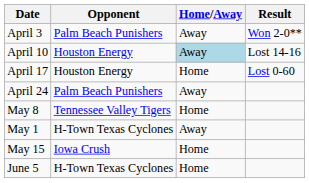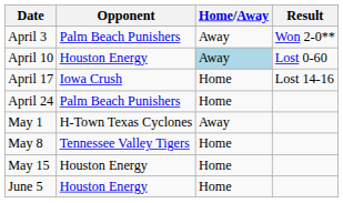April 10 | Result: Lost 14-16 -> Lost 0-60
April 17 | Opponent: Houston Energy -> Iowa Crush
April 17 | Result: Lost 0-60 -> Lost 14-16
April 24 | Home/Away: Away -> Home
rows swapped: May 1 <-> May 8
May 15 | Opponent: Iowa Crush -> Houston Energy
June 5 | Opponent: H-Town Texas Cyclones -> Houston Energy
